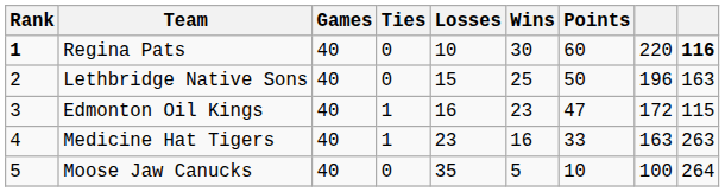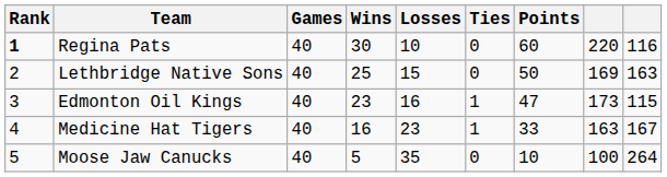columns swapped: Wins <-> Ties
Regina Pats | column 9: bold -> normal
Lethbridge Native Sons | column 8: 196 -> 169
Edmonton Oil Kings | column 8: 172 -> 173
Medicine Hat Tigers | column 9: 263 -> 167
